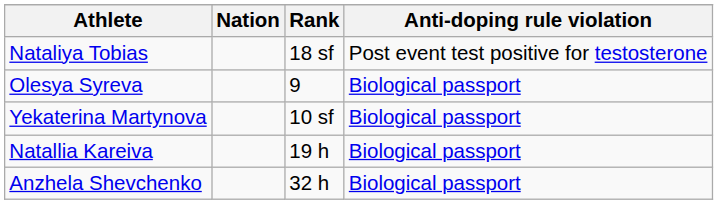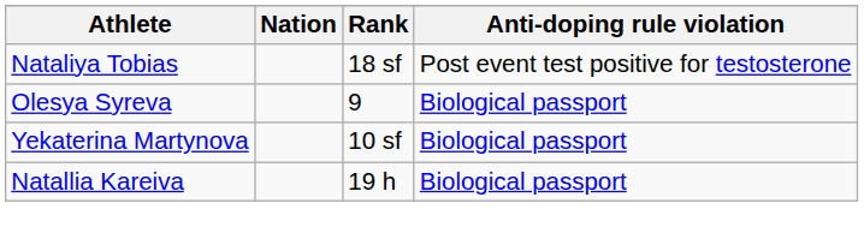- row: Anzhela Shevchenko | 32 h | Biological passport
